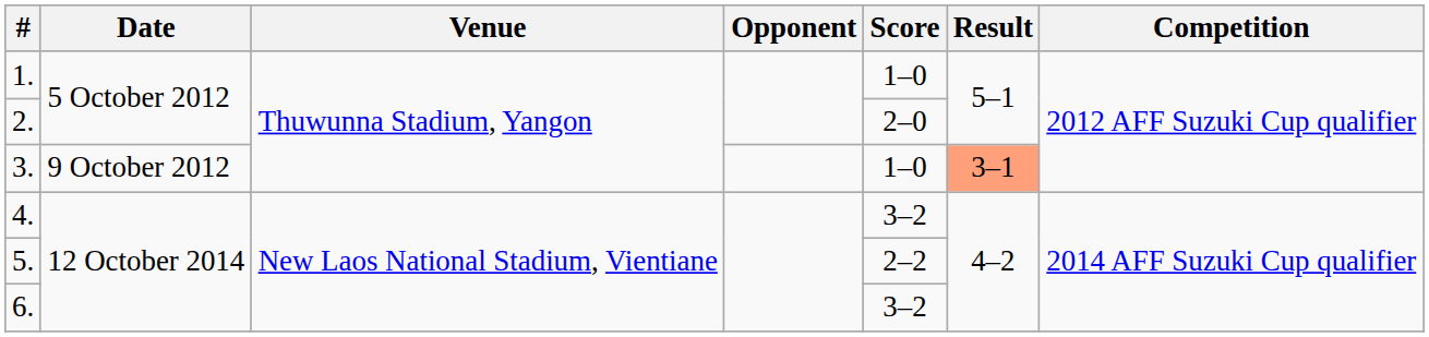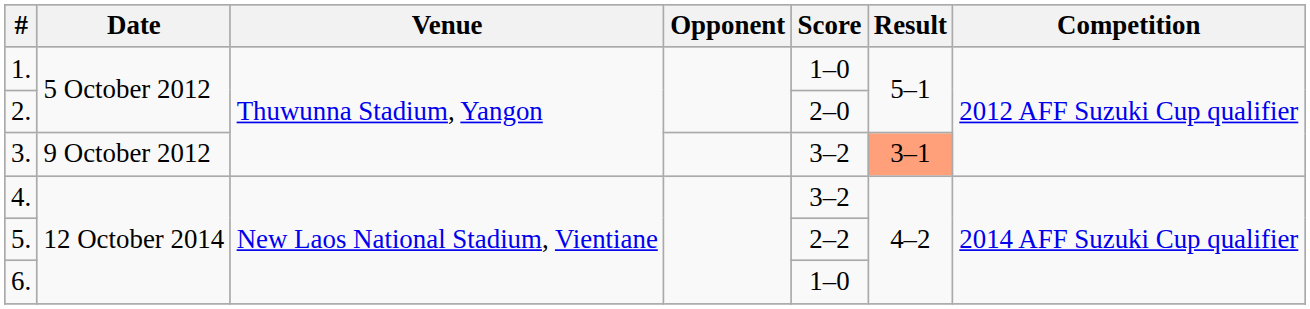3. | Score: 1–0 -> 3–2
6. | Score: 3–2 -> 1–0
